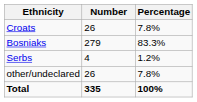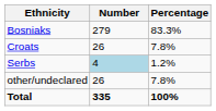rows swapped: Bosniaks <-> Croats
Serbs | Number: no background -> lightblue background
